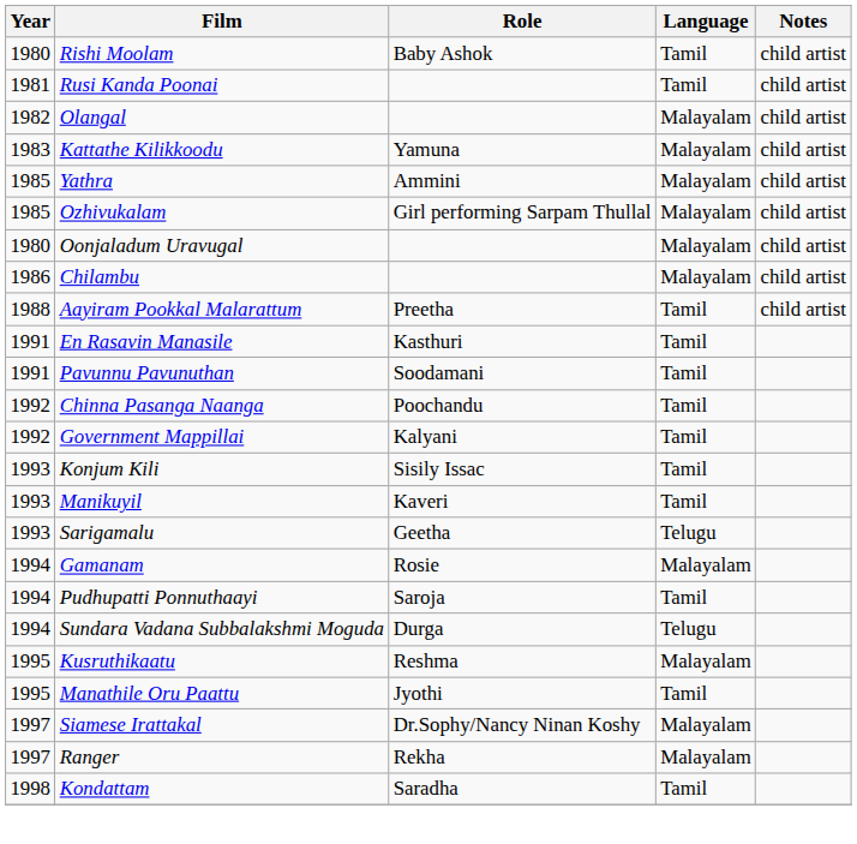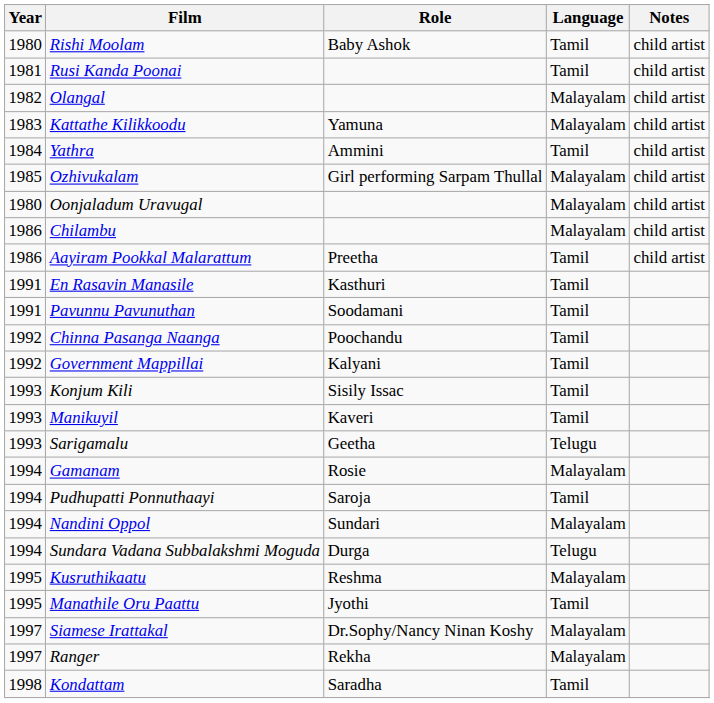Yathra | Year: 1985 -> 1984
Yathra | Language: Malayalam -> Tamil
Aayiram Pookkal Malarattum | Year: 1988 -> 1986
+ row: 1994 | Nandini Oppol | Sundari | Malayalam
